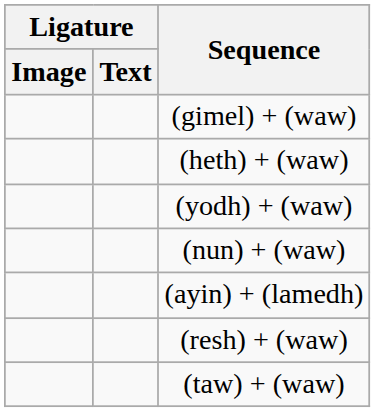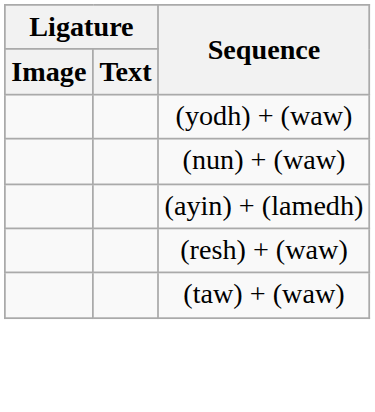- row: (gimel) + (waw)
- row: (heth) + (waw)
